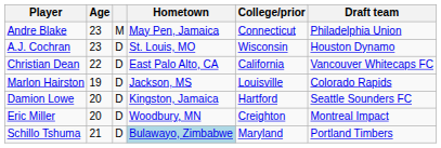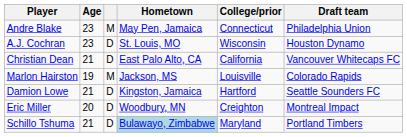Christian Dean | Age: 22 -> 21
Marlon Hairston | column 3: D -> M
Damion Lowe | Age: 20 -> 21
